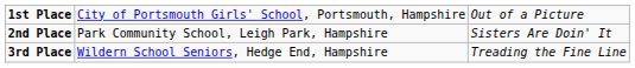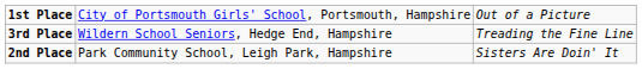rows swapped: 2nd Place <-> 3rd Place
